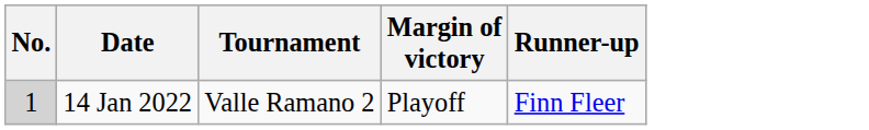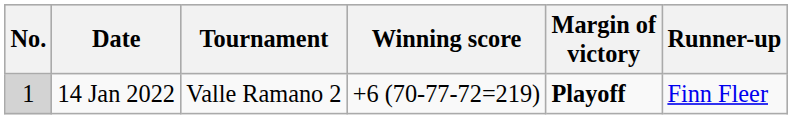+ column: Winning score | +6 (70-77-72=219)
14 Jan 2022 | Margin of victory: normal -> bold
